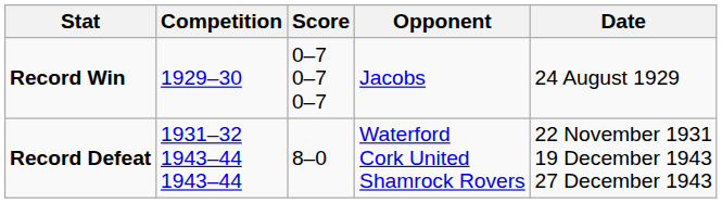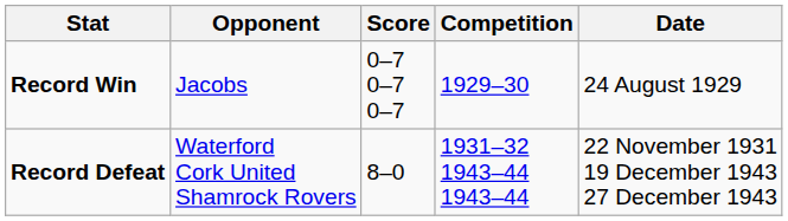columns swapped: Opponent <-> Competition
